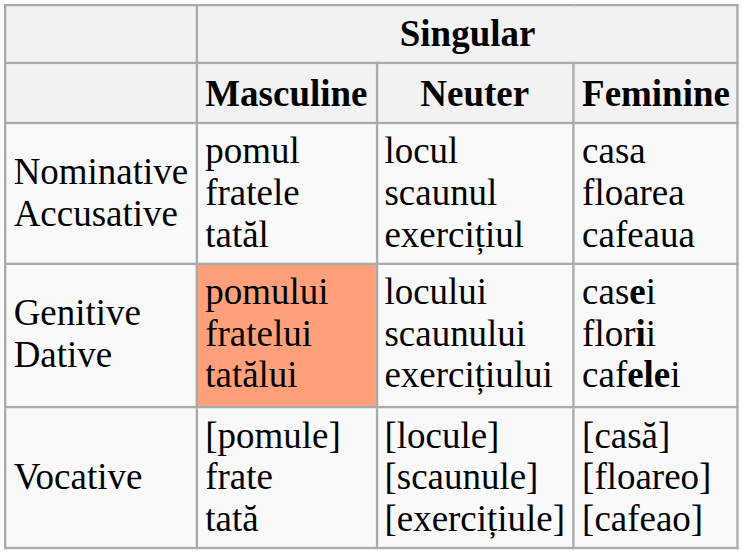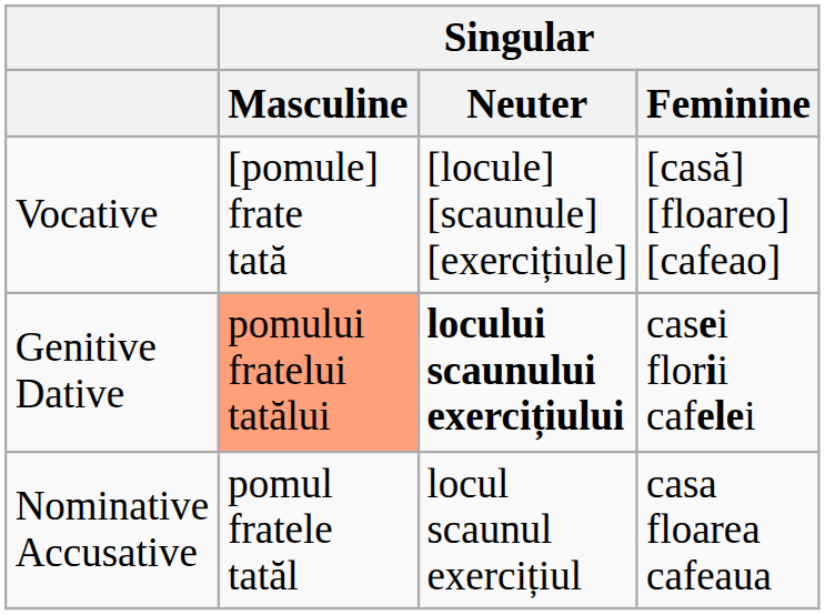rows swapped: Nominative Accusative <-> Vocative
Genitive Dative | Singular / Neuter: normal -> bold
